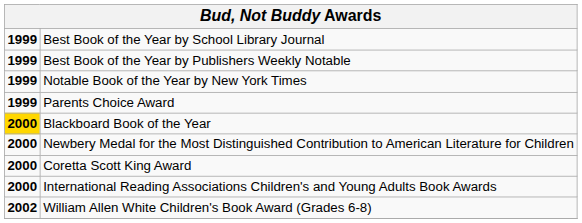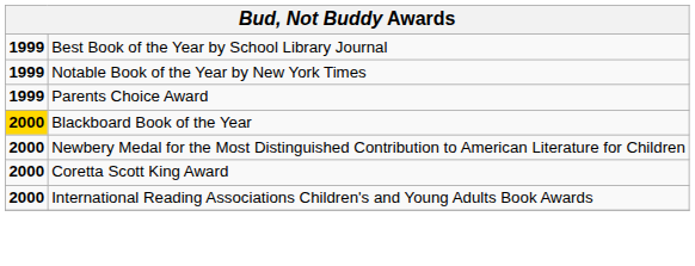- row: 1999 | Best Book of the Year by Publishers Weekly Notable
- row: 2002 | William Allen White Children's Book Award (Grades 6-8)
